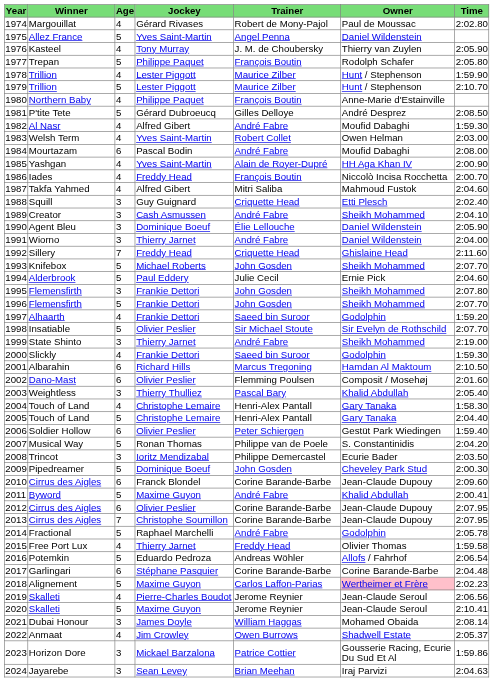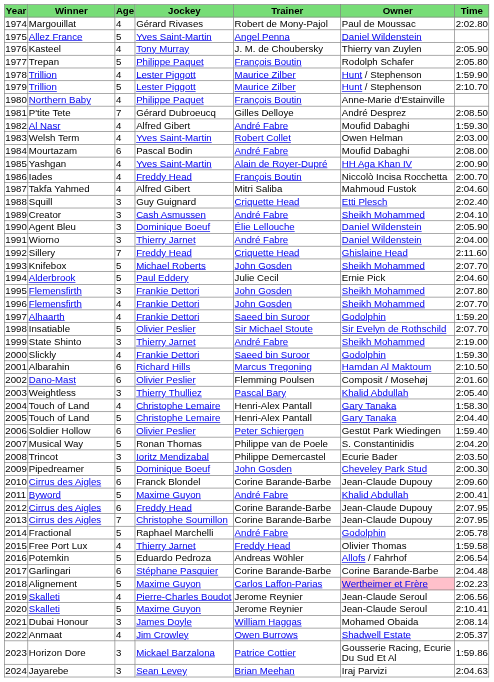1981 | Age: 5 -> 7
1996 | Age: 5 -> 4
2012 | Jockey: Olivier Peslier -> Freddy Head
